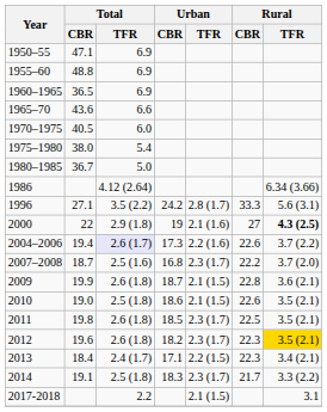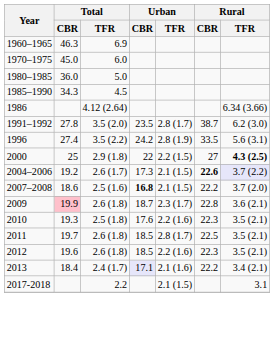- row: 1950–55 | 47.1 | 6.9
- row: 1955–60 | 48.8 | 6.9
1960–1965 | Total / CBR: 36.5 -> 46.3
- row: 1965–70 | 43.6 | 6.6
1970–1975 | Total / CBR: 40.5 -> 45.0
- row: 1975–1980 | 38.0 | 5.4
1980–1985 | Total / CBR: 36.7 -> 36.0
+ row: 1985–1990 | 34.3 | 4.5
+ row: 1991–1992 | 27.8 | 3.5 (2.0) | 23.5 | 2.8 (1.7) | 38.7 | 6.2 (3.0)
1996 | Total / CBR: 27.1 -> 27.4
1996 | Urban / TFR: 2.8 (1.7) -> 2.8 (1.9)
1996 | Rural / CBR: 33.3 -> 33.5
2000 | Total / CBR: 22 -> 25
2000 | Urban / CBR: 19 -> 22
2000 | Urban / TFR: 2.1 (1.6) -> 2.2 (1.5)
2004–2006 | Total / CBR: 19.4 -> 19.2
2004–2006 | Total / TFR: lavender background -> no background
2004–2006 | Urban / TFR: 2.2 (1.6) -> 2.1 (1.5)
2004–2006 | Rural / CBR: normal -> bold
2004–2006 | Rural / TFR: no background -> lavender background
2007–2008 | Total / CBR: 18.7 -> 18.6
2007–2008 | Urban / CBR: normal -> bold
2007–2008 | Urban / TFR: 2.3 (1.7) -> 2.1 (1.5)
2009 | Total / CBR: no background -> pink background
2009 | Urban / TFR: 2.1 (1.5) -> 2.3 (1.7)
2010 | Total / CBR: 19.0 -> 19.3
2010 | Urban / CBR: 18.6 -> 17.6
2010 | Urban / TFR: 2.1 (1.5) -> 2.2 (1.6)
2010 | Rural / CBR: 22.6 -> 22.3
2011 | Total / CBR: 19.8 -> 19.7
2011 | Urban / TFR: 2.3 (1.7) -> 2.8 (1.7)
2012 | Urban / CBR: 18.2 -> 18.5
2012 | Urban / TFR: 2.3 (1.7) -> 2.2 (1.6)
2012 | Rural / TFR: gold background -> no background
2013 | Urban / CBR: no background -> lavender background
2013 | Urban / TFR: 2.2 (1.5) -> 2.1 (1.6)
2013 | Rural / CBR: 22.3 -> 22.2
- row: 2014 | 19.1 | 2.5 (1.8) | 18.3 | 2.3 (1.7) | 21.7 | 3.3 (2.2)
